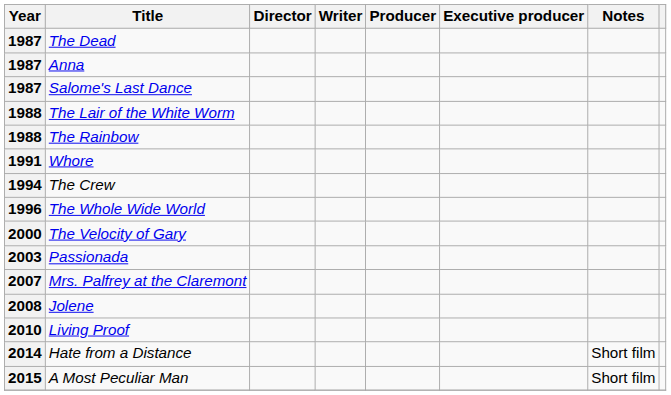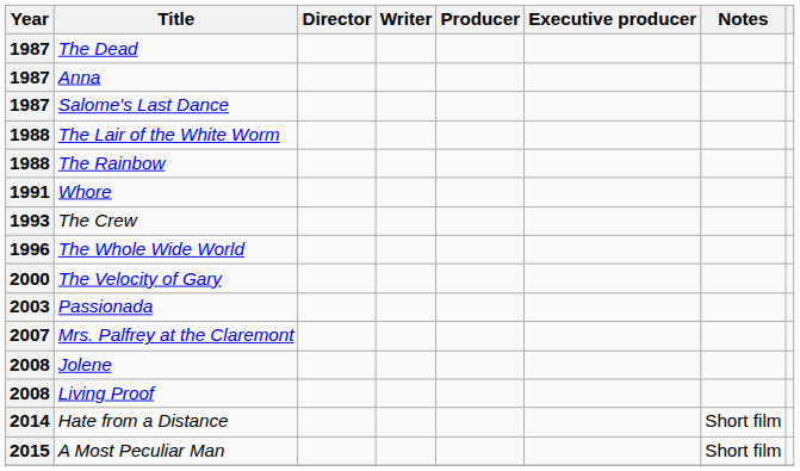The Crew | Year: 1994 -> 1993
Living Proof | Year: 2010 -> 2008
